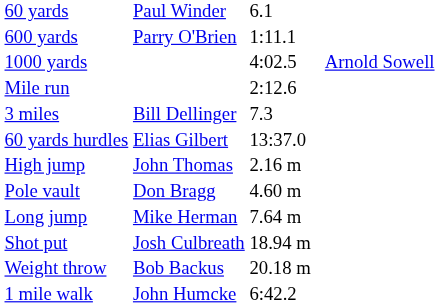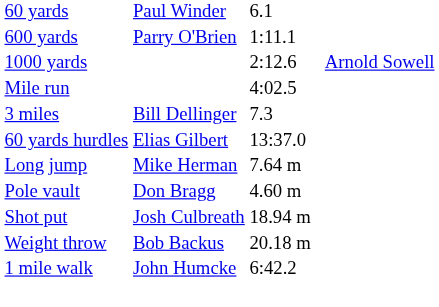1000 yards | column 3: 4:02.5 -> 2:12.6
Mile run | column 3: 2:12.6 -> 4:02.5
- row: High jump | John Thomas | 2.16 m
rows swapped: Pole vault <-> Long jump
